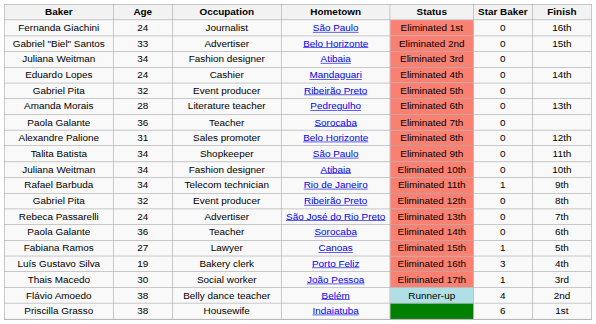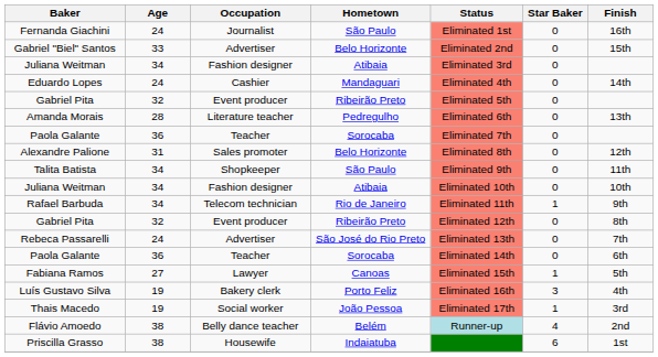Thais Macedo | Age: 30 -> 19
